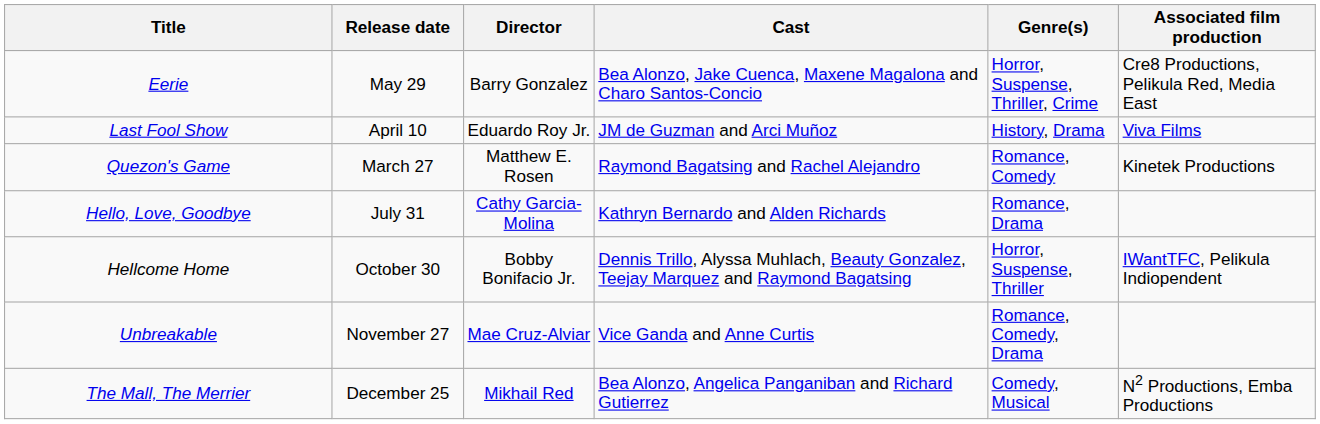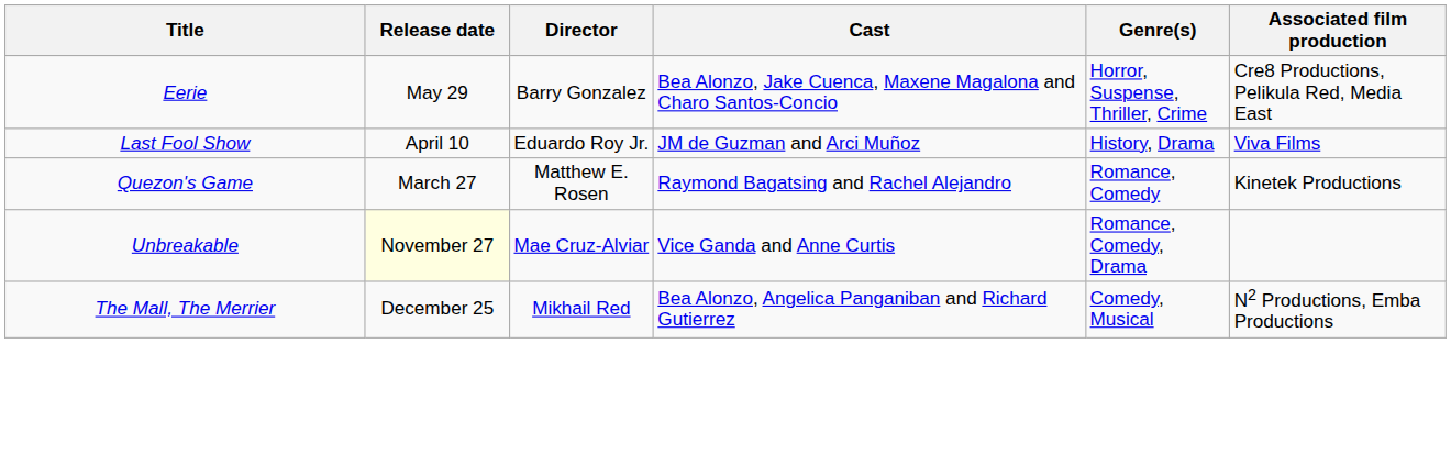- row: Hello, Love, Goodbye | July 31 | Cathy Garcia-Molina | Kathryn Bernardo and Alden Richards | Romance, Drama
- row: Hellcome Home | October 30 | Bobby Bonifacio Jr. | Dennis Trillo, Alyssa Muhlach, Beauty Gonzalez, Teejay Marquez and Raymond Bagatsing | Horror, Suspense, Thriller | IWantTFC, Pelikula Indiopendent
Unbreakable | Release date: no background -> lightyellow background
